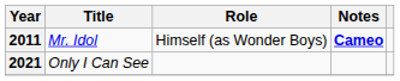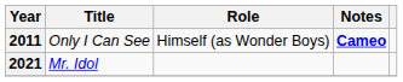2011 | Title: Mr. Idol -> Only I Can See
2021 | Title: Only I Can See -> Mr. Idol
